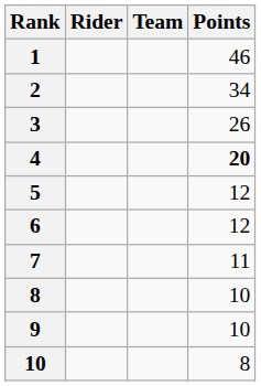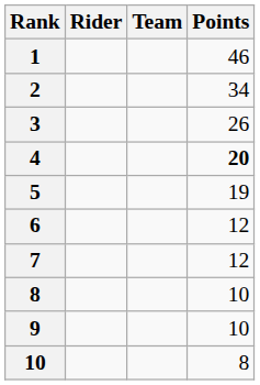5 | Points: 12 -> 19
7 | Points: 11 -> 12
